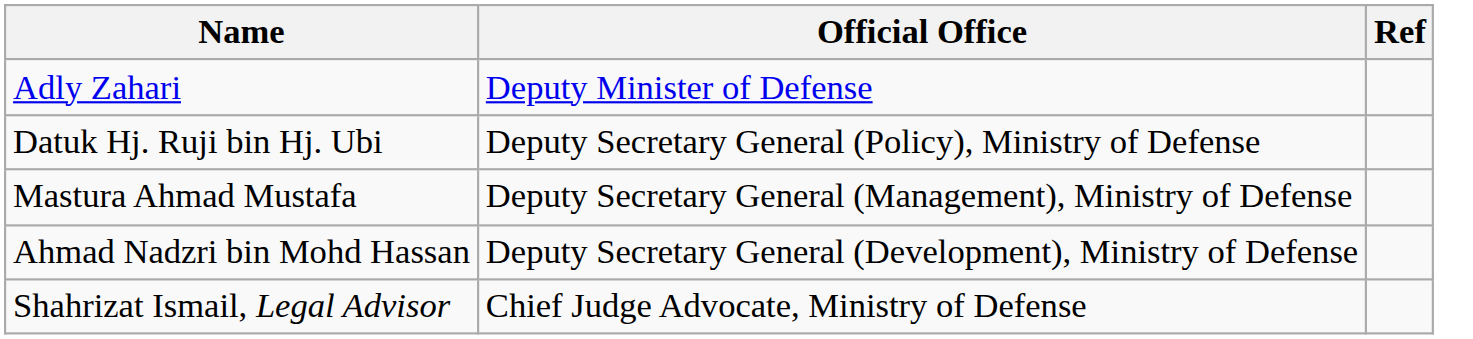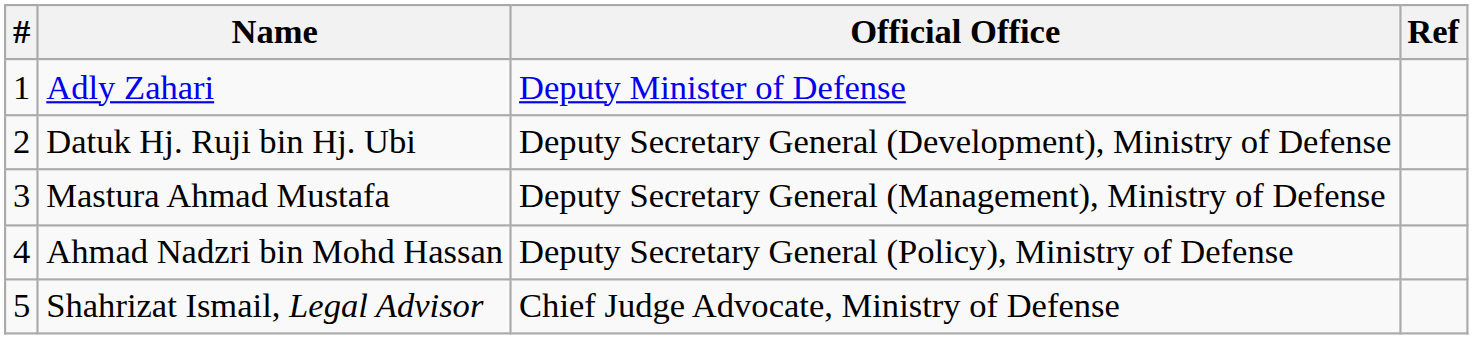+ column: # | 1 | 2 | 3 | 4 | 5
Datuk Hj. Ruji bin Hj. Ubi | Official Office: Deputy Secretary General (Policy), Ministry of Defense -> Deputy Secretary General (Development), Ministry of Defense
Ahmad Nadzri bin Mohd Hassan | Official Office: Deputy Secretary General (Development), Ministry of Defense -> Deputy Secretary General (Policy), Ministry of Defense
